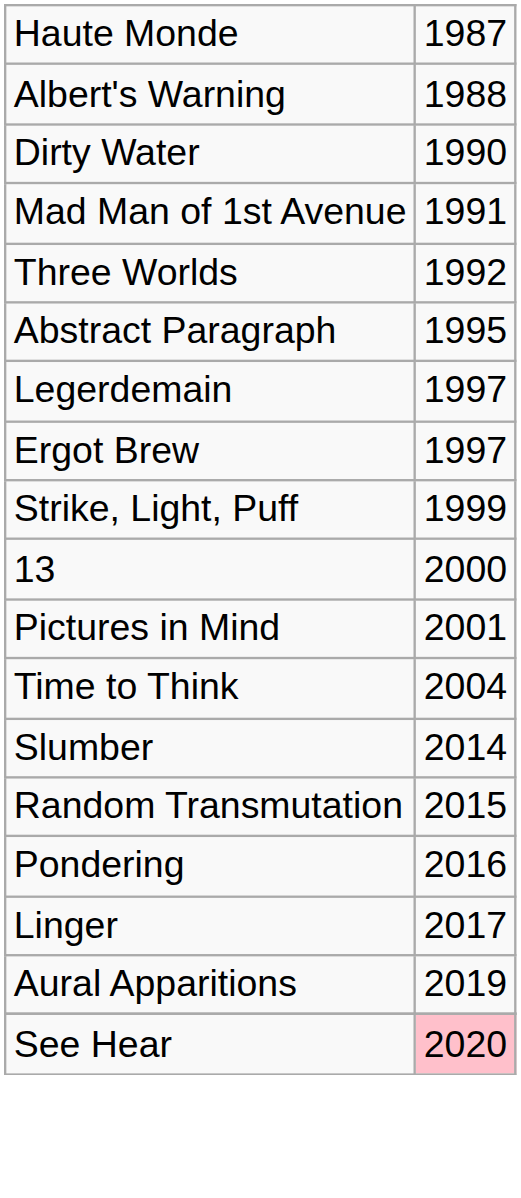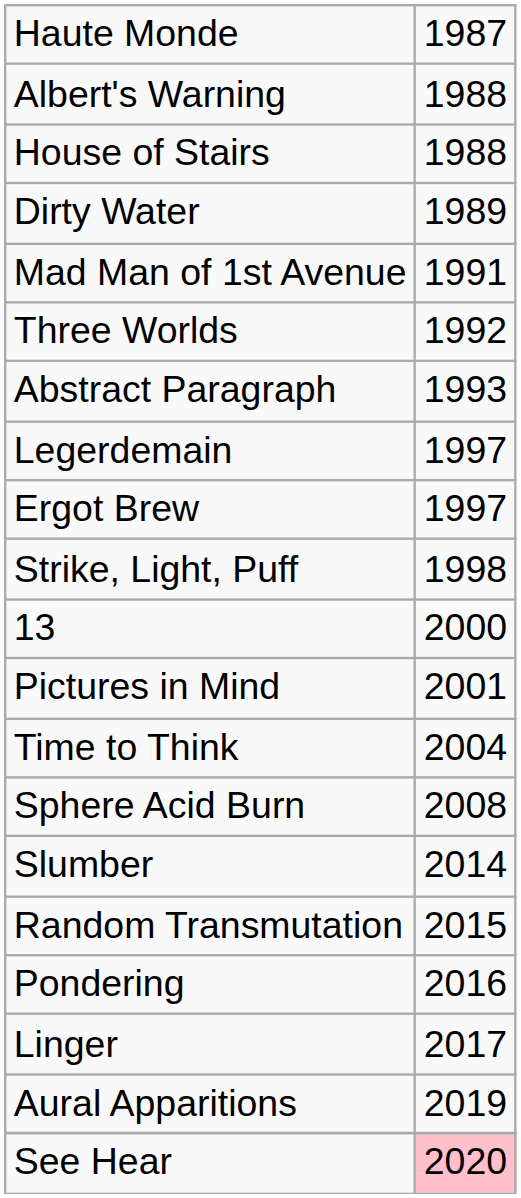+ row: House of Stairs | 1988
Dirty Water | column 2: 1990 -> 1989
Abstract Paragraph | column 2: 1995 -> 1993
Strike, Light, Puff | column 2: 1999 -> 1998
+ row: Sphere Acid Burn | 2008
